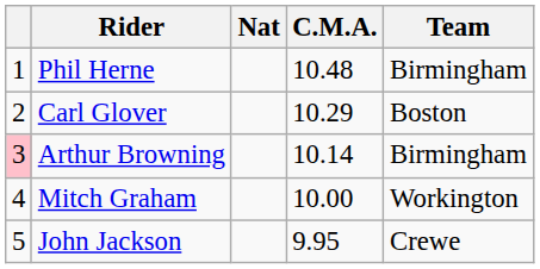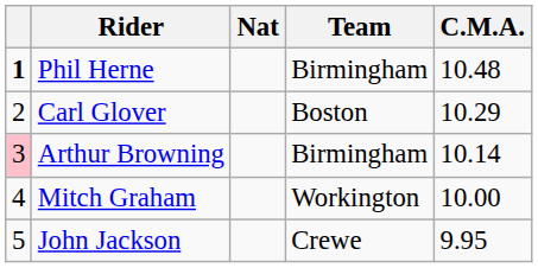columns swapped: Team <-> C.M.A.
Phil Herne | column 1: normal -> bold
